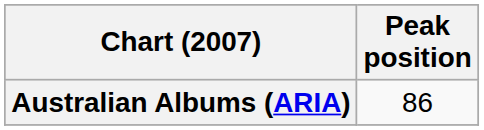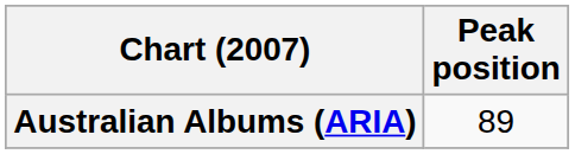Australian Albums (ARIA) | Peak position: 86 -> 89
